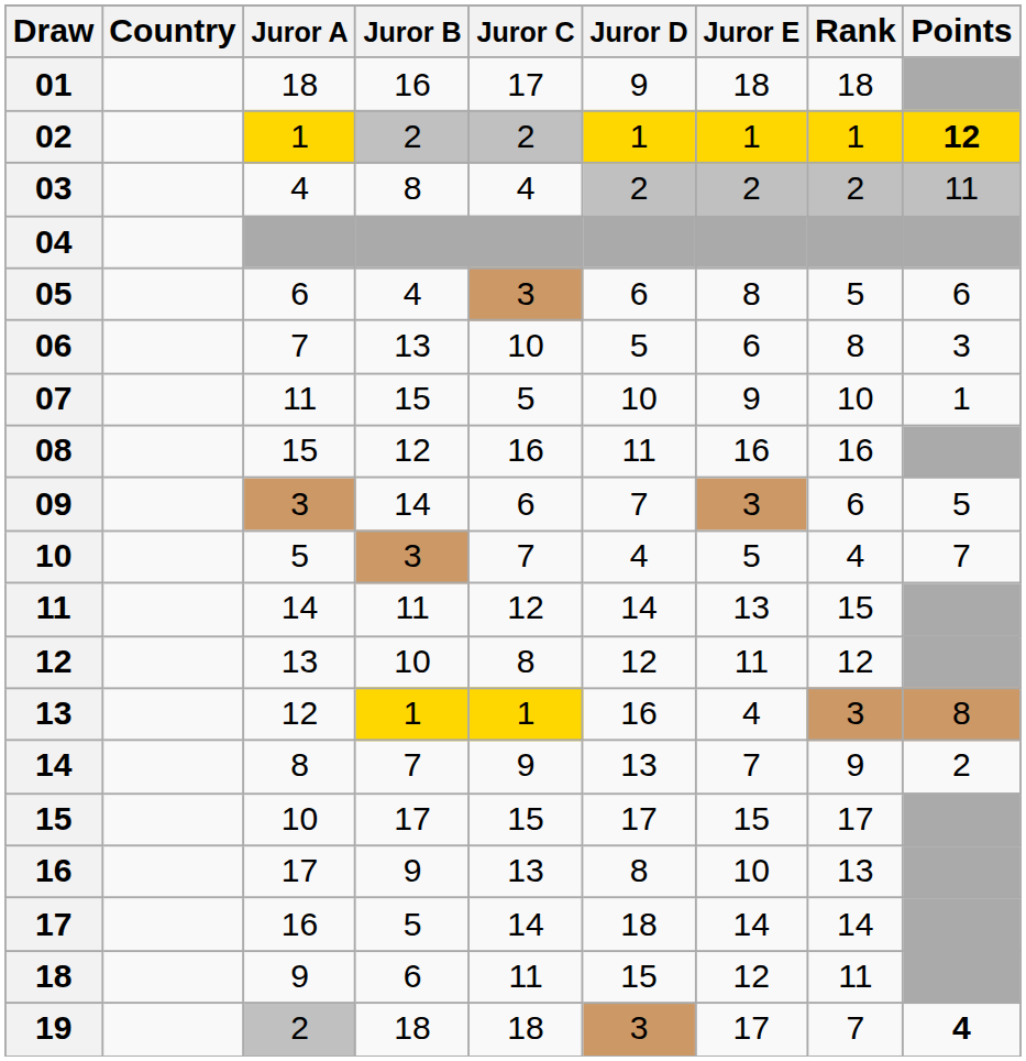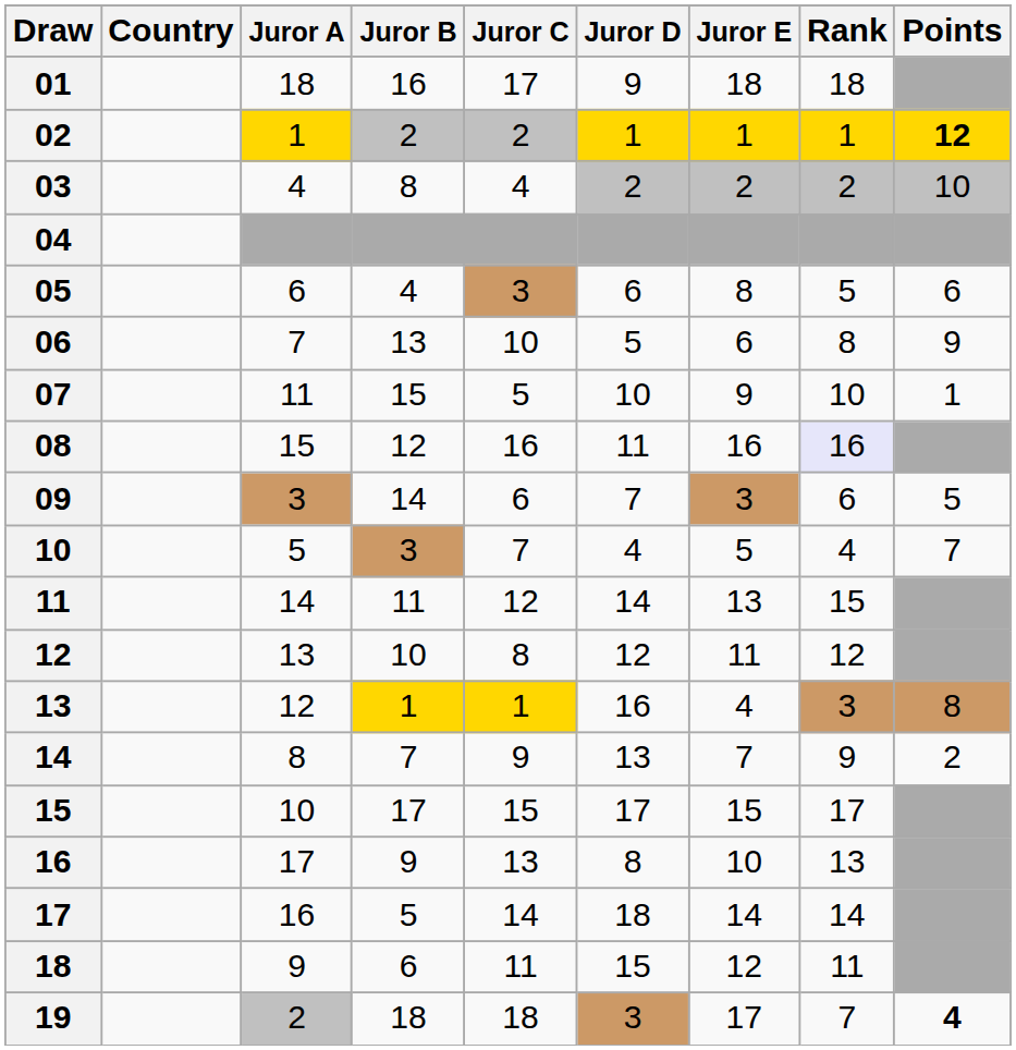03 | Points: 11 -> 10
06 | Points: 3 -> 9
08 | Rank: no background -> lavender background
